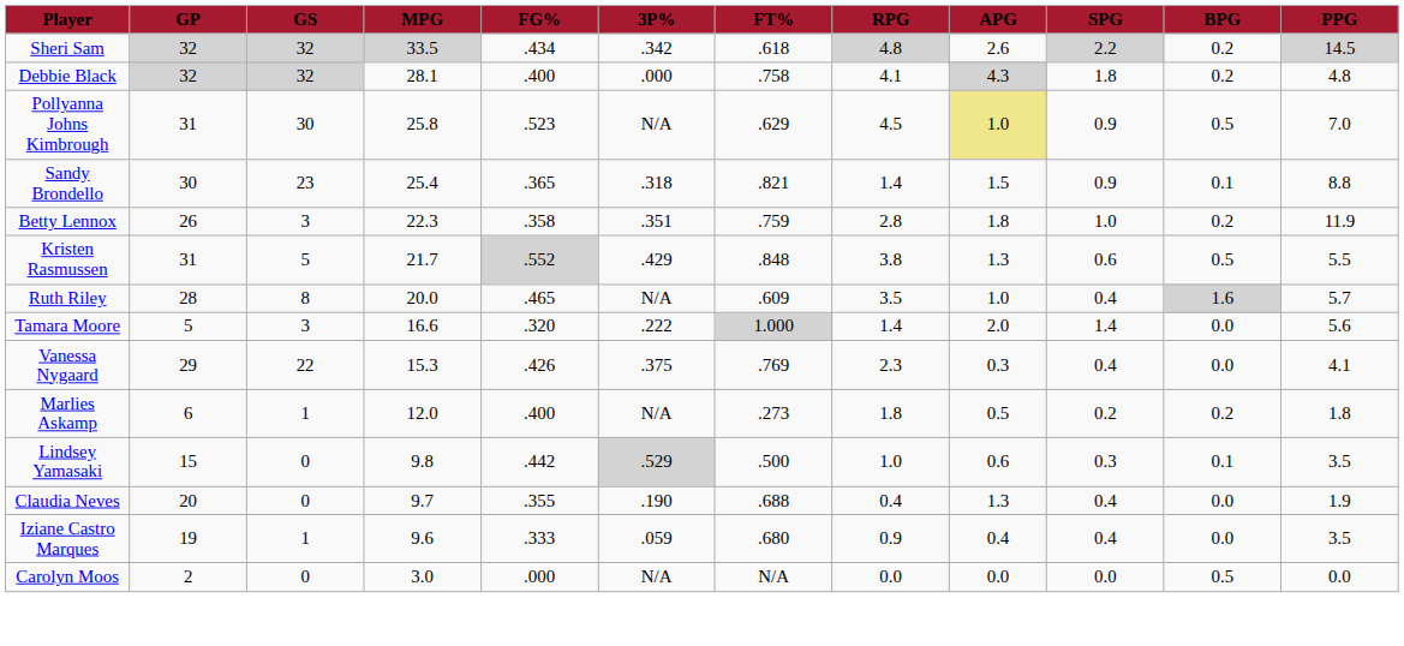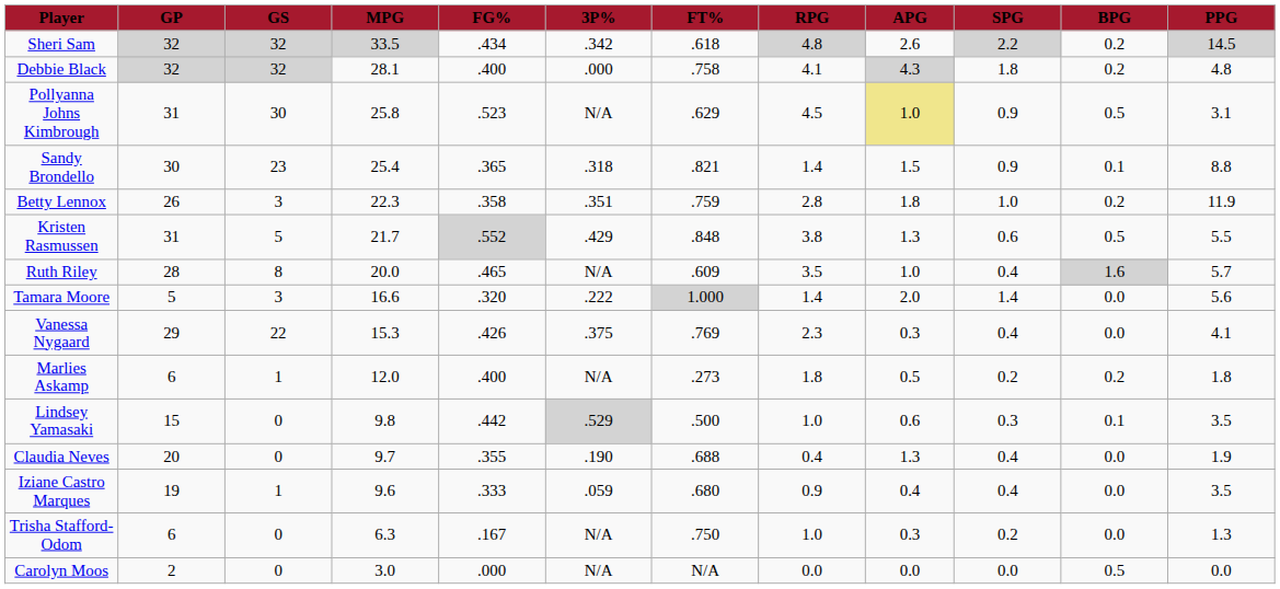Pollyanna Johns Kimbrough | PPG: 7.0 -> 3.1
+ row: Trisha Stafford-Odom | 6 | 0 | 6.3 | .167 | N/A | .750 | 1.0 | 0.3 | 0.2 | 0.0 | 1.3
